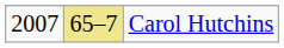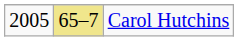Carol Hutchins | column 1: 2007 -> 2005
